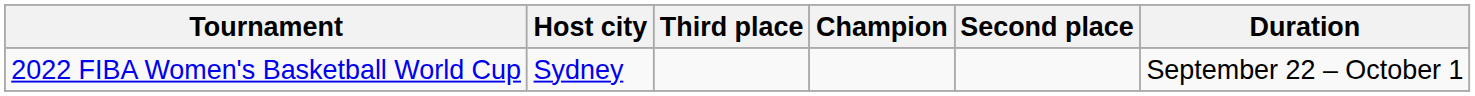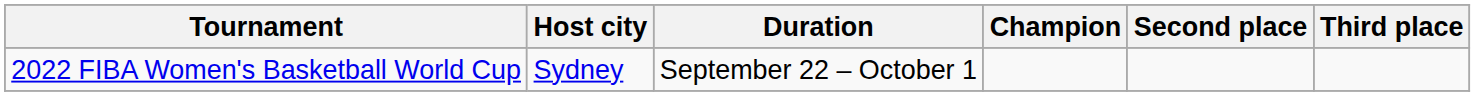columns swapped: Duration <-> Third place
